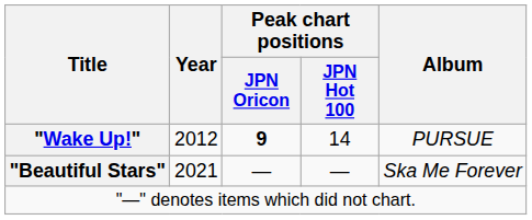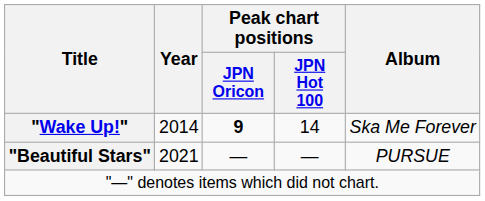"Wake Up!" | Year: 2012 -> 2014
"Wake Up!" | Album: PURSUE -> Ska Me Forever
"Beautiful Stars" | Album: Ska Me Forever -> PURSUE
